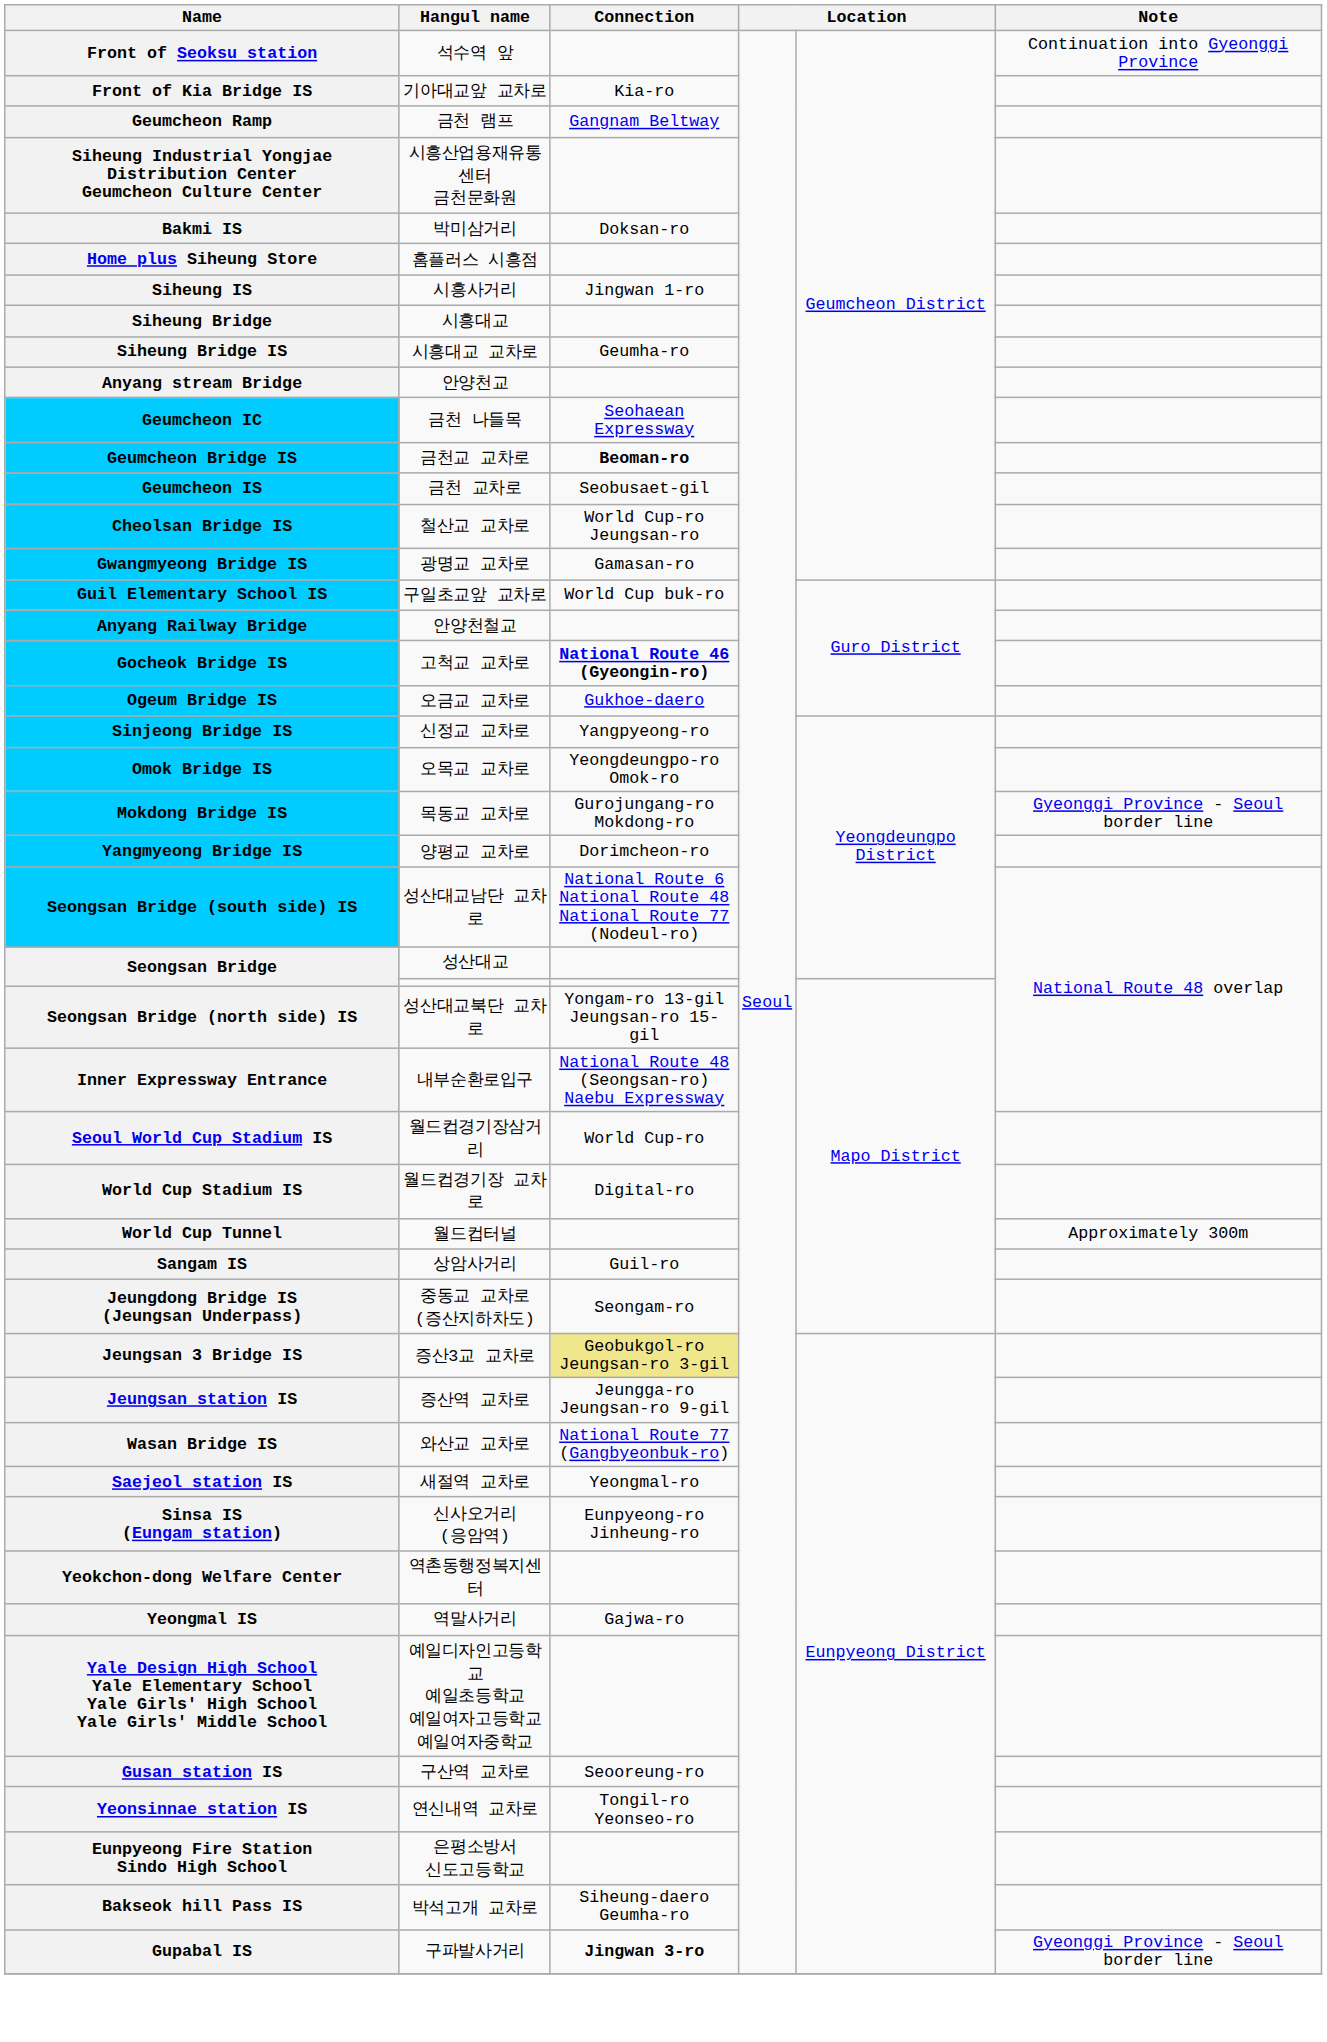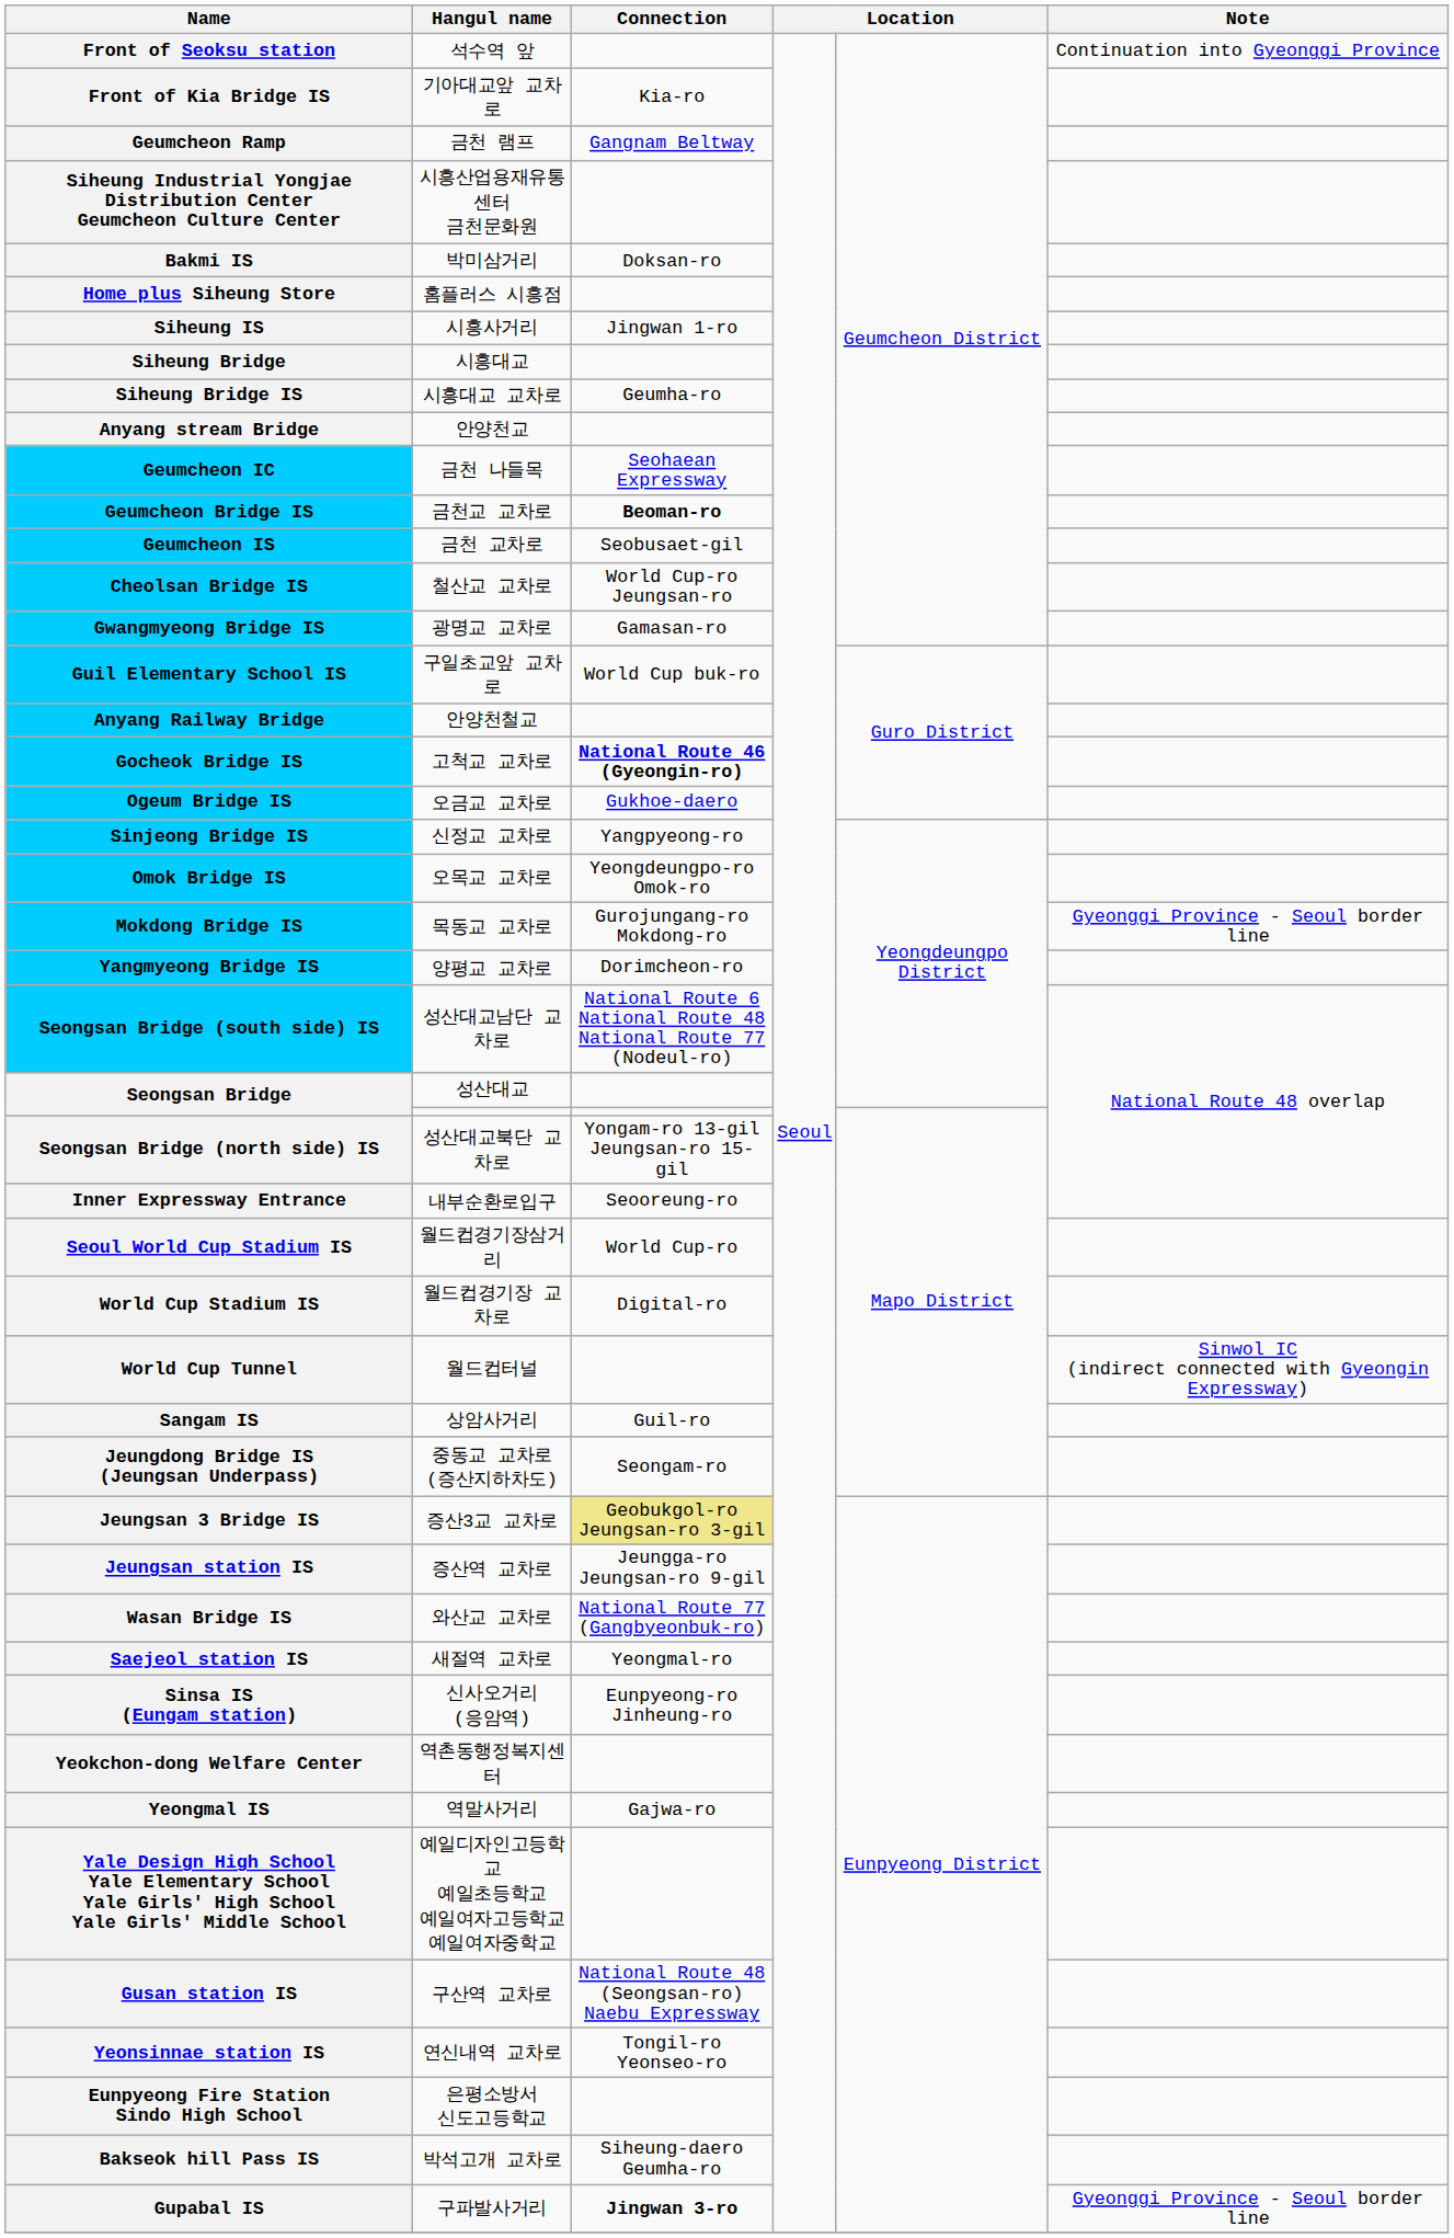내부순환로입구 | Connection: National Route 48 (Seongsan-ro) Naebu Expressway -> Seooreung-ro
월드컵터널 | Note: Approximately 300m -> Sinwol IC (indirect connected with Gyeongin Expressway)
구산역 교차로 | Connection: Seooreung-ro -> National Route 48 (Seongsan-ro) Naebu Expressway
